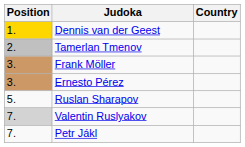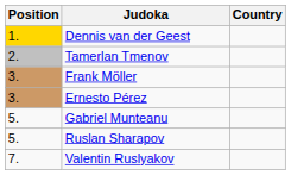+ row: 5. | Gabriel Munteanu
Valentin Ruslyakov | Position: lightgrey background -> no background
- row: 7. | Petr Jákl
